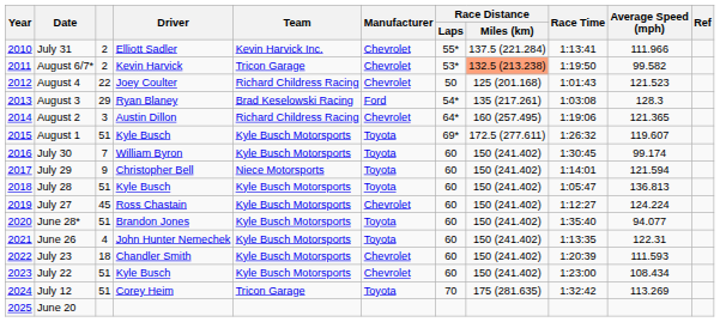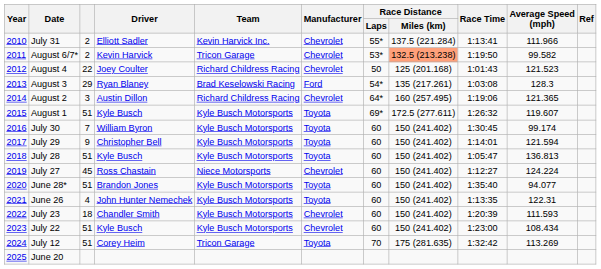July 29 | Team: Niece Motorsports -> Kyle Busch Motorsports
July 27 | Team: Kyle Busch Motorsports -> Niece Motorsports
